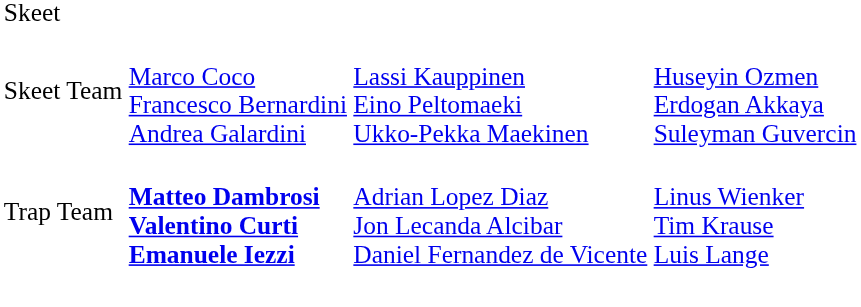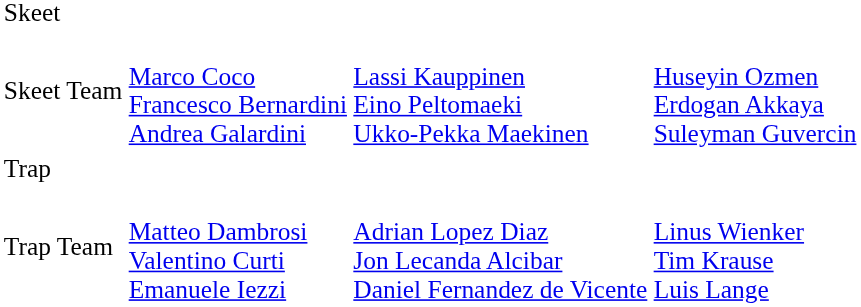+ row: Trap
Trap Team | column 2: bold -> normal
